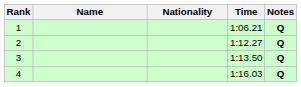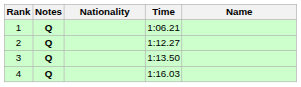columns swapped: Name <-> Notes
